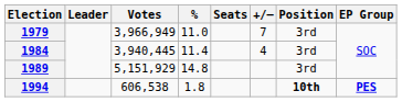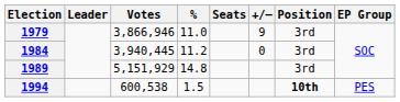1979 | Votes: 3,966,949 -> 3,866,946
1979 | +/–: 7 -> 9
1984 | %: 11.4 -> 11.2
1984 | +/–: 4 -> 0
1994 | Votes: 606,538 -> 600,538
1994 | %: 1.8 -> 1.5
1994 | EP Group: bold -> normal
